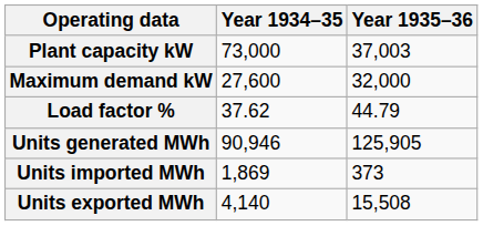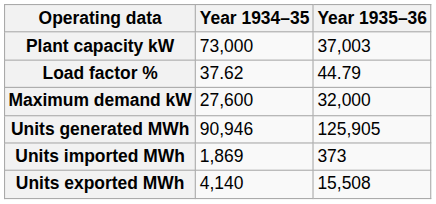rows swapped: Maximum demand kW <-> Load factor %
